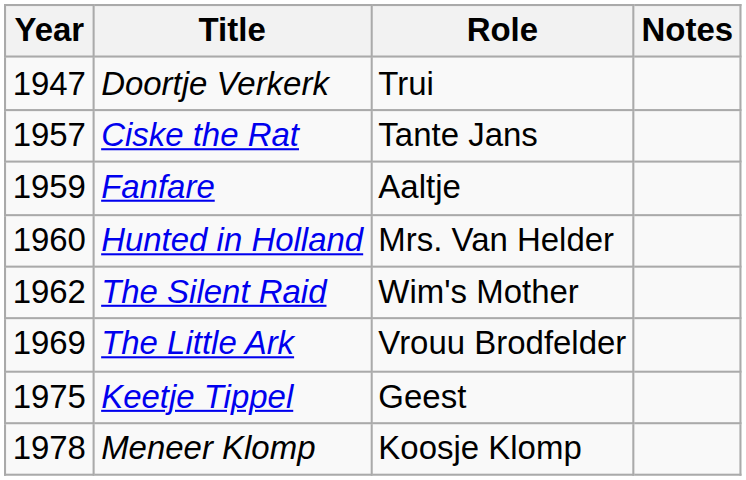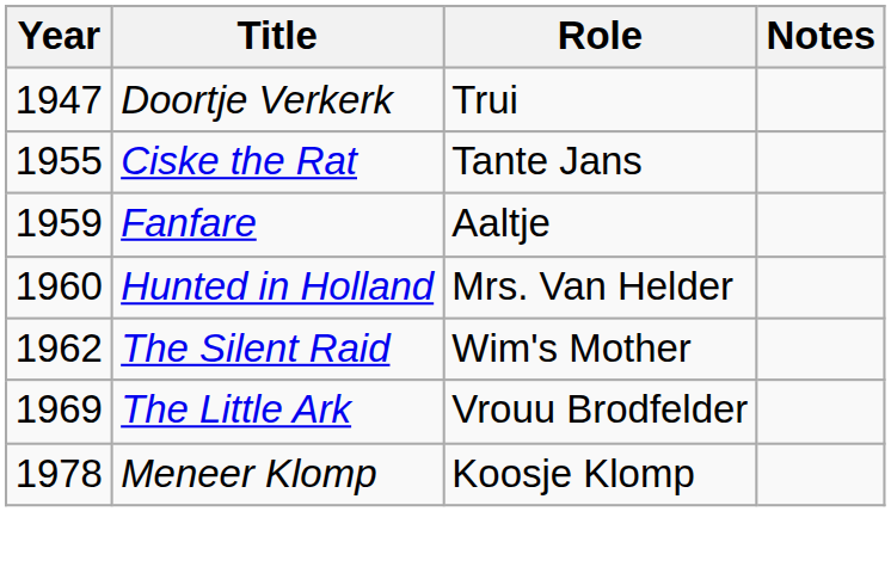Ciske the Rat | Year: 1957 -> 1955
- row: 1975 | Keetje Tippel | Geest
